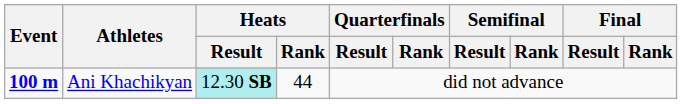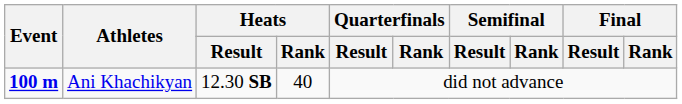Ani Khachikyan | Heats / Result: paleturquoise background -> no background
Ani Khachikyan | Heats / Rank: 44 -> 40
